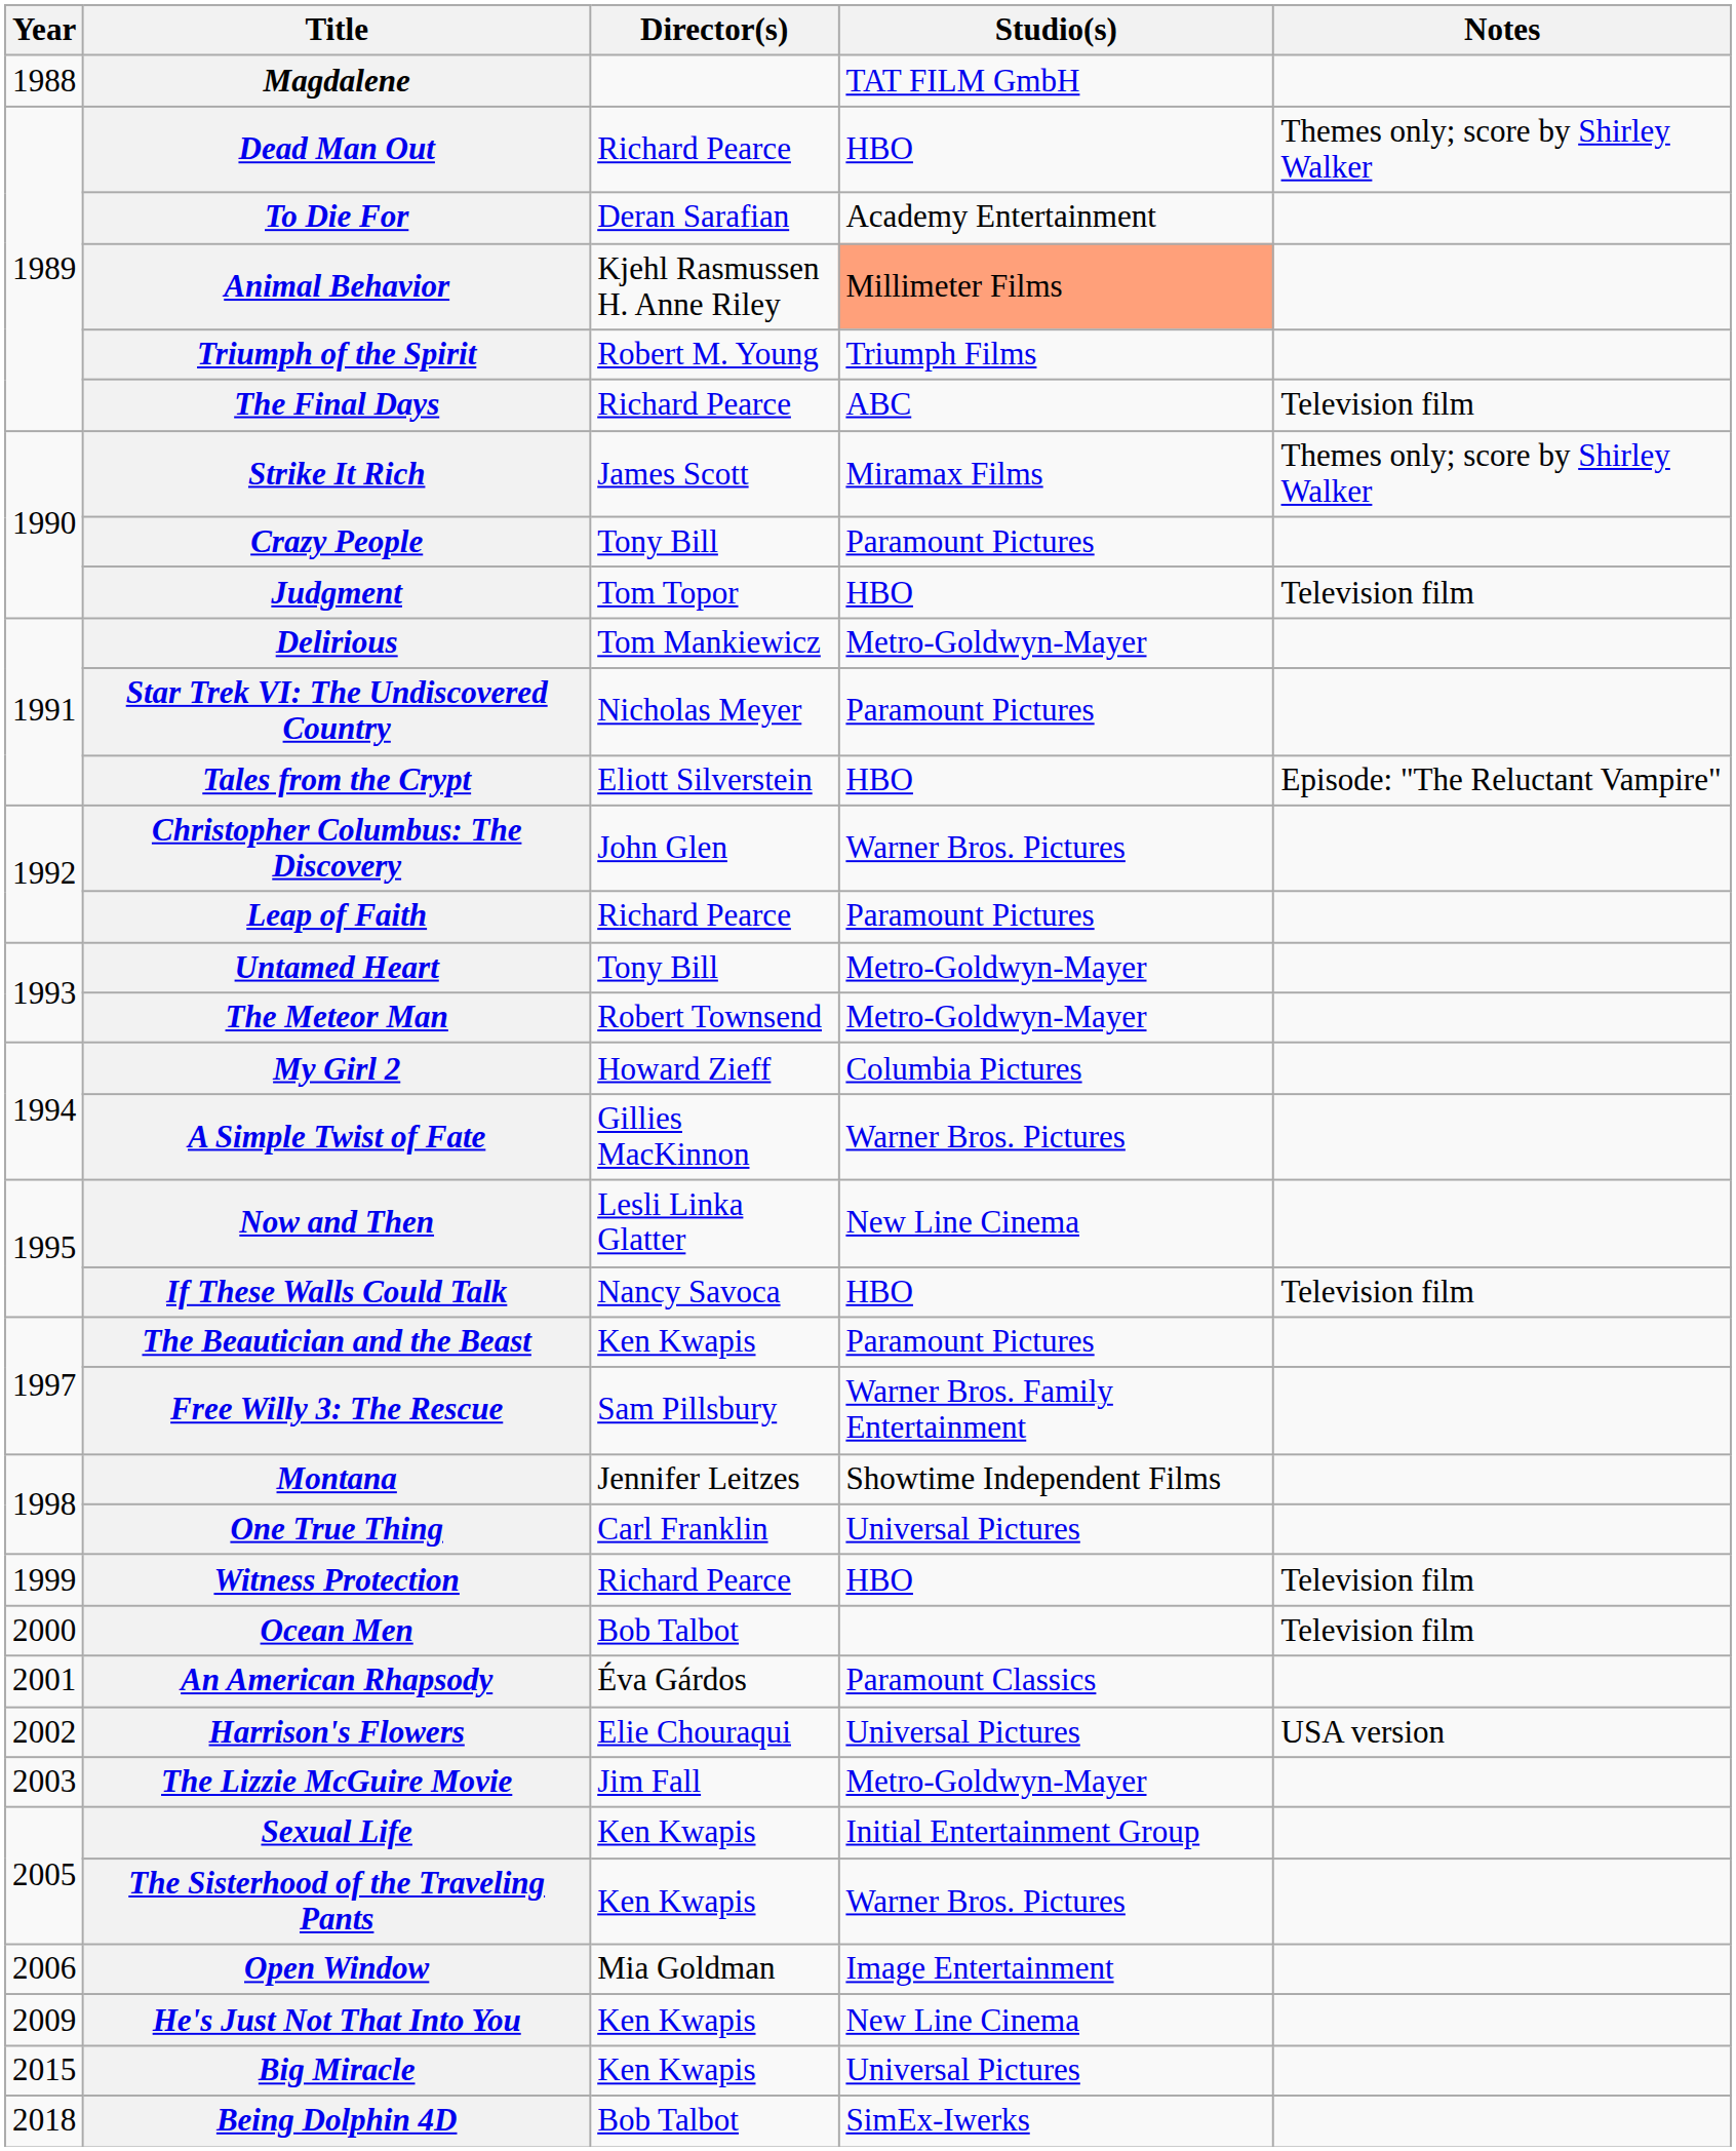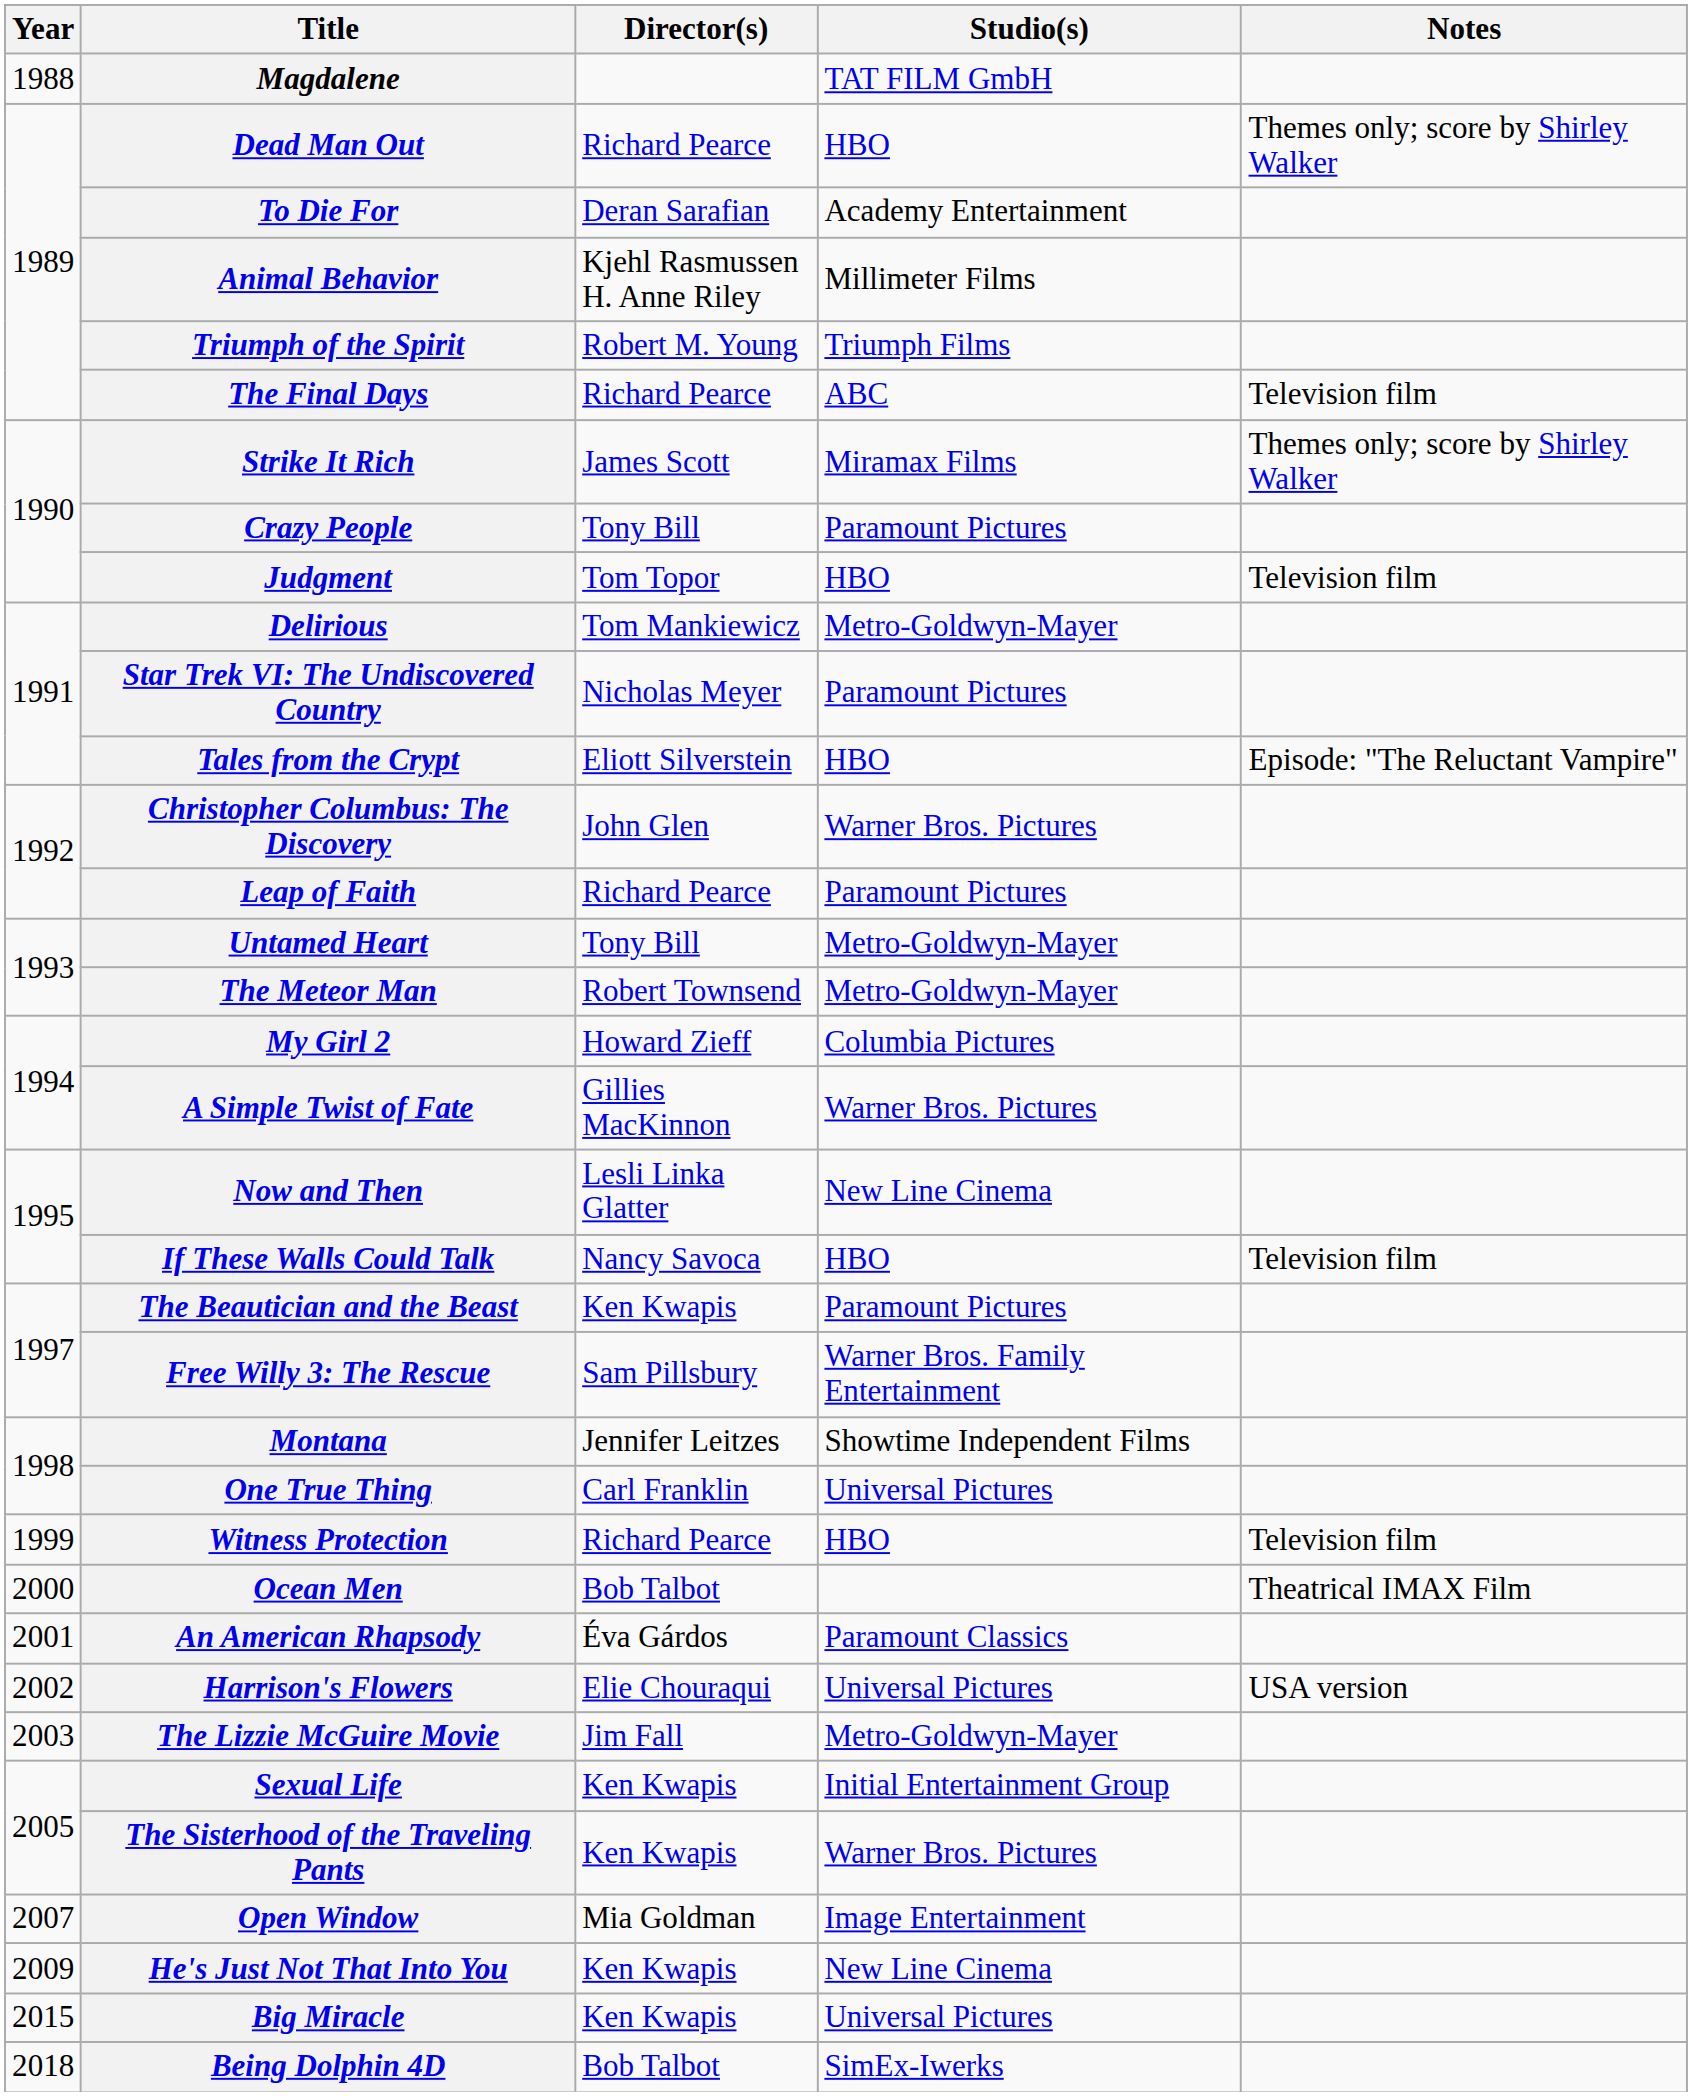Animal Behavior | Studio(s): lightsalmon background -> no background
Ocean Men | Notes: Television film -> Theatrical IMAX Film
Open Window | Year: 2006 -> 2007
